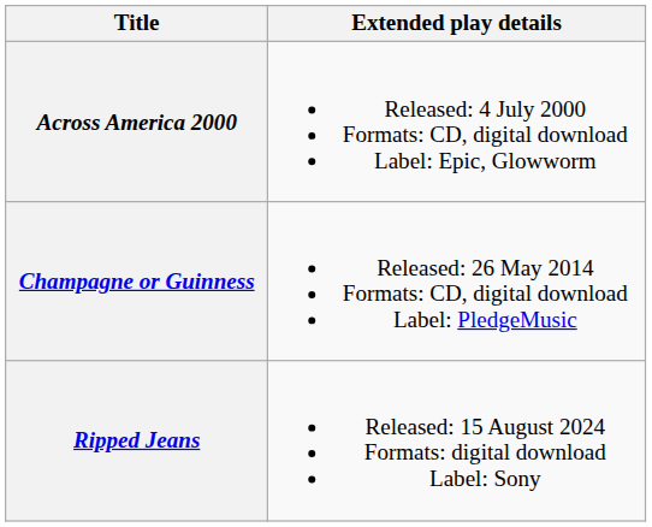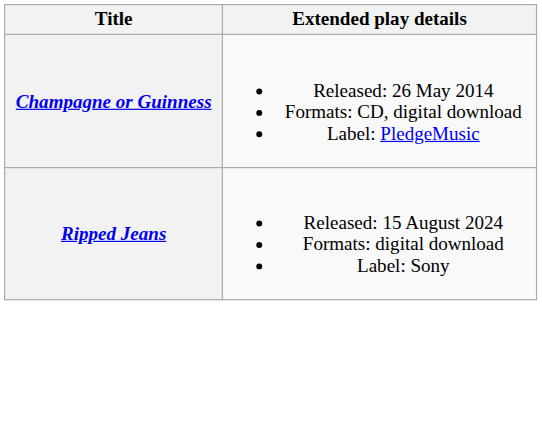- row: Across America 2000 | Released: 4 July 2000 Formats: CD, digital download Label: Epic, Glowworm
